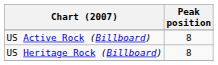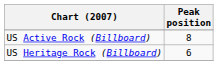US Heritage Rock (Billboard) | Peak position: 8 -> 6
